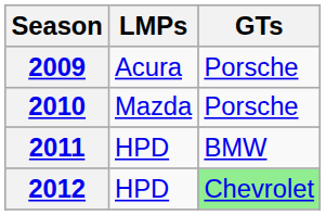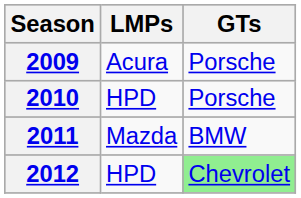2010 | LMPs: Mazda -> HPD
2011 | LMPs: HPD -> Mazda
